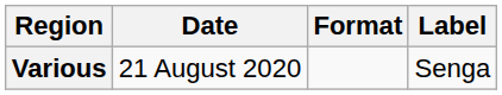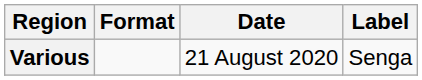columns swapped: Date <-> Format
